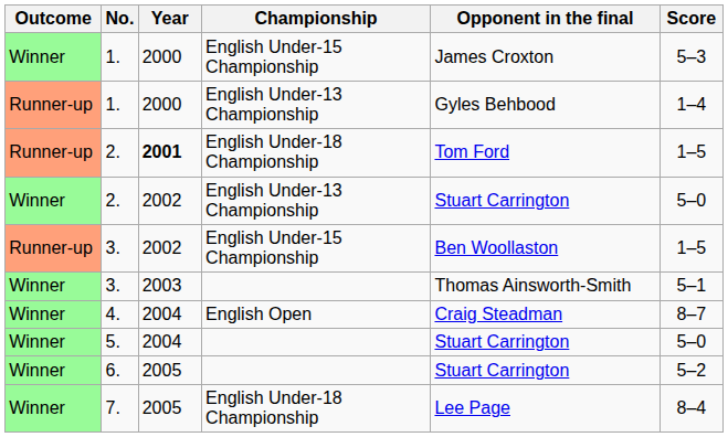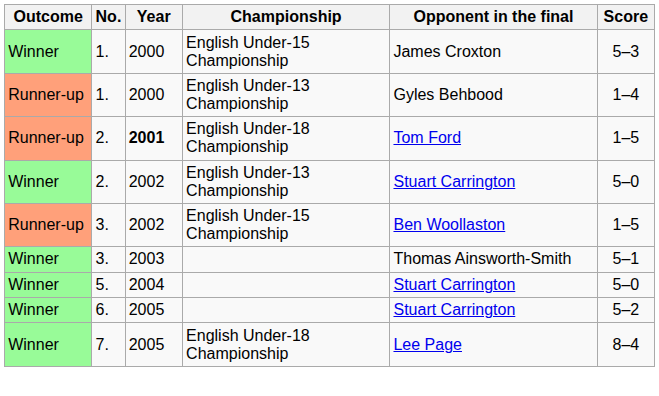- row: Winner | 4. | 2004 | English Open | Craig Steadman | 8–7
